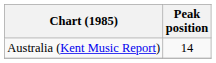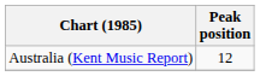Australia (Kent Music Report) | Peak position: 14 -> 12
